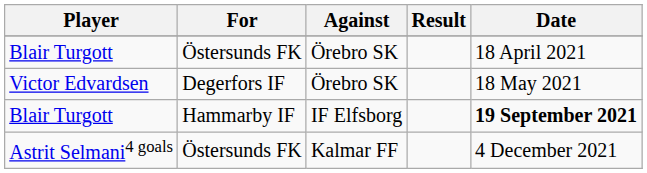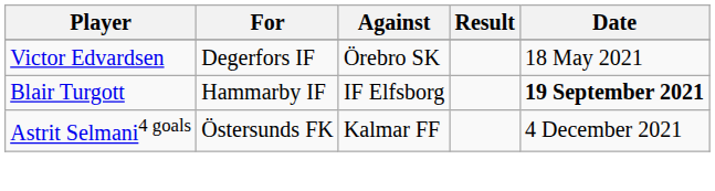- row: Blair Turgott | Östersunds FK | Örebro SK | 18 April 2021
